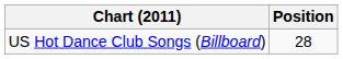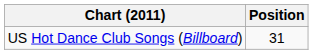US Hot Dance Club Songs (Billboard) | Position: 28 -> 31
